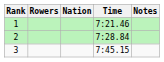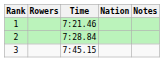columns swapped: Nation <-> Time
